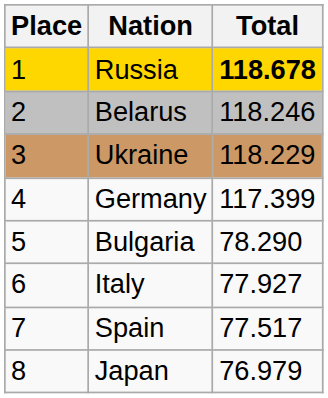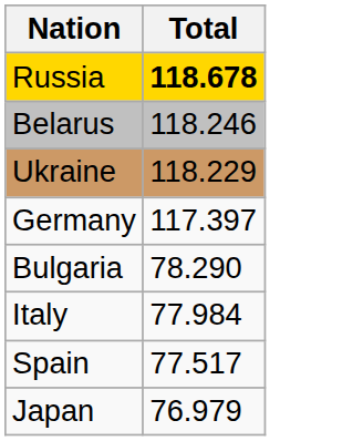- column: Place | 1 | 2 | 3 | 4 | 5 | 6 | 7 | 8
Germany | Total: 117.399 -> 117.397
Italy | Total: 77.927 -> 77.984
